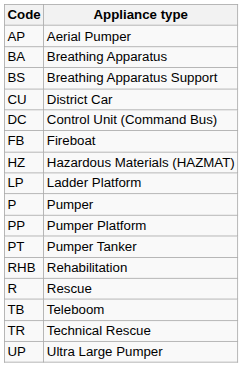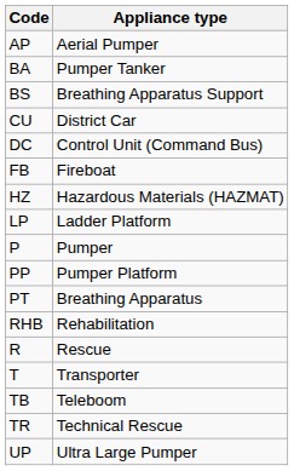BA | Appliance type: Breathing Apparatus -> Pumper Tanker
PT | Appliance type: Pumper Tanker -> Breathing Apparatus
+ row: T | Transporter
